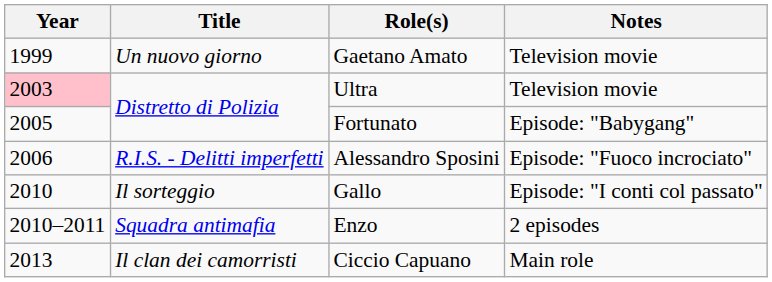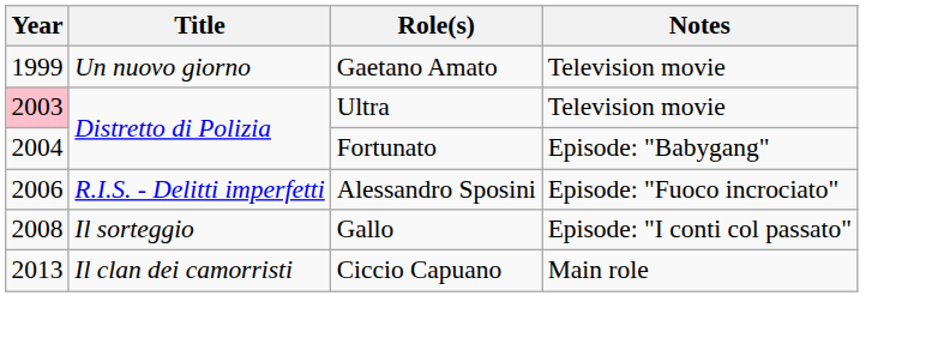Fortunato | Year: 2005 -> 2004
Gallo | Year: 2010 -> 2008
- row: 2010–2011 | Squadra antimafia | Enzo | 2 episodes
